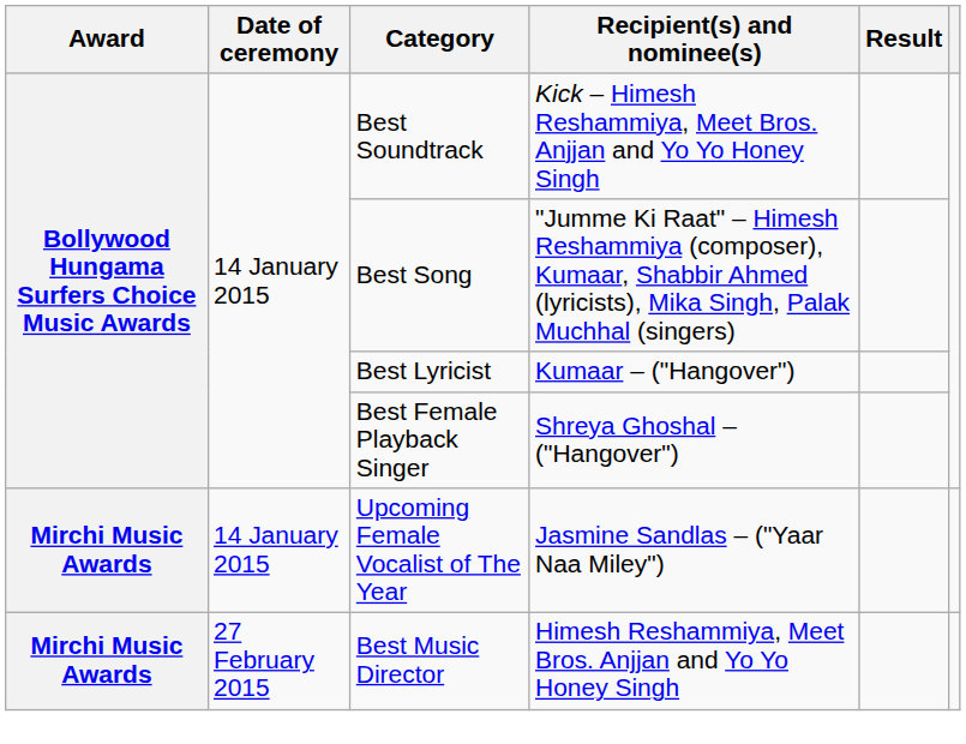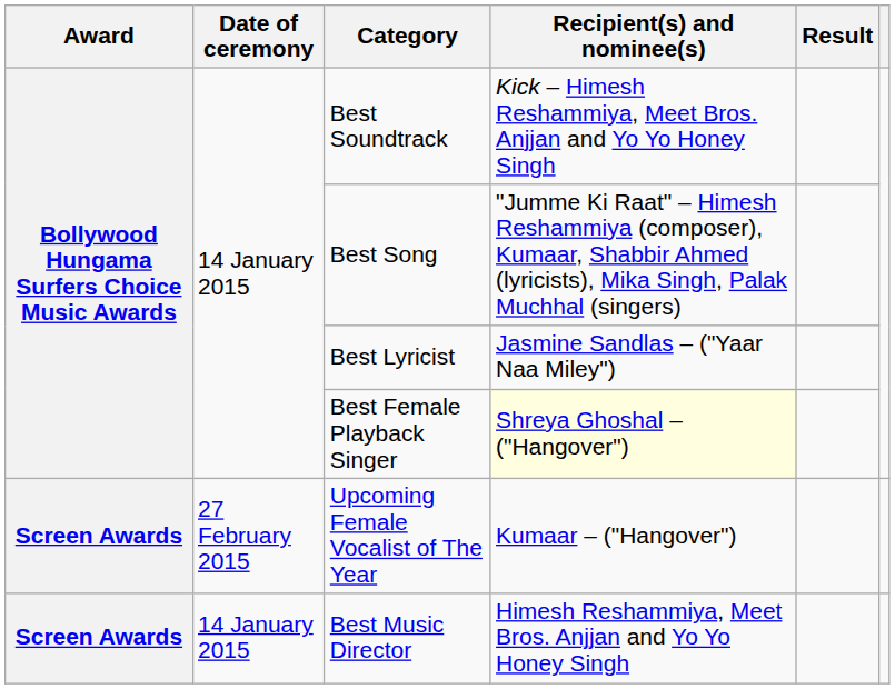Best Lyricist | Recipient(s) and nominee(s): Kumaar – ("Hangover") -> Jasmine Sandlas – ("Yaar Naa Miley")
Best Female Playback Singer | Recipient(s) and nominee(s): no background -> lightyellow background
Upcoming Female Vocalist of The Year | Award: Mirchi Music Awards -> Screen Awards
Upcoming Female Vocalist of The Year | Date of ceremony: 14 January 2015 -> 27 February 2015
Upcoming Female Vocalist of The Year | Recipient(s) and nominee(s): Jasmine Sandlas – ("Yaar Naa Miley") -> Kumaar – ("Hangover")
Best Music Director | Award: Mirchi Music Awards -> Screen Awards
Best Music Director | Date of ceremony: 27 February 2015 -> 14 January 2015
